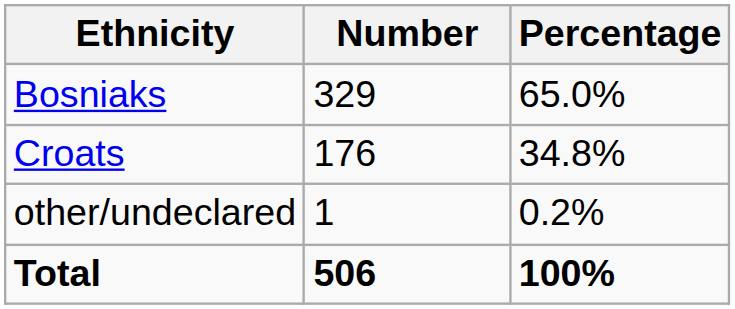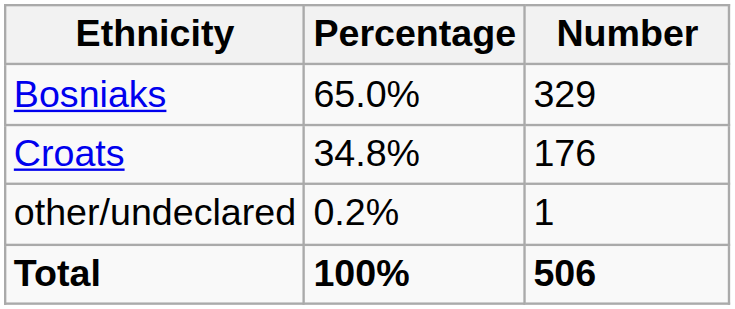columns swapped: Number <-> Percentage
